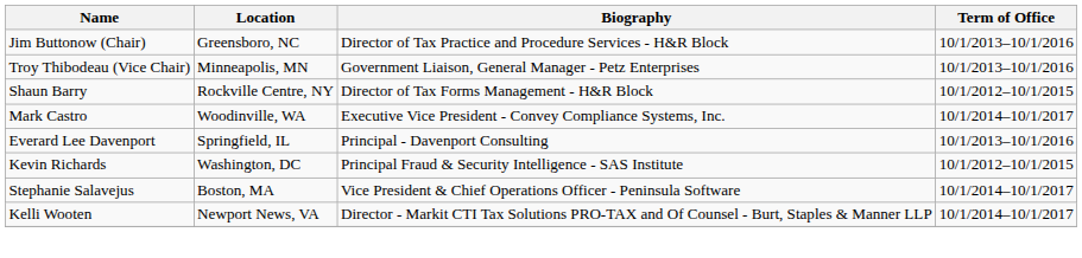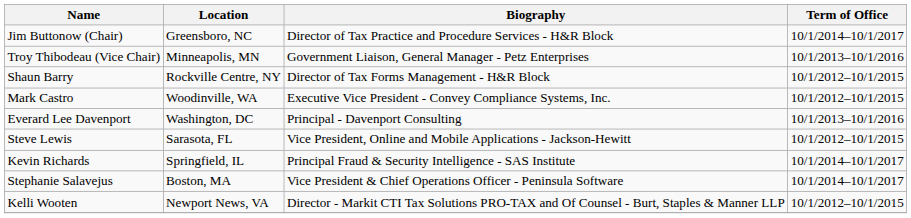Jim Buttonow (Chair) | Term of Office: 10/1/2013–10/1/2016 -> 10/1/2014–10/1/2017
Mark Castro | Term of Office: 10/1/2014–10/1/2017 -> 10/1/2012–10/1/2015
Everard Lee Davenport | Location: Springfield, IL -> Washington, DC
+ row: Steve Lewis | Sarasota, FL | Vice President, Online and Mobile Applications - Jackson-Hewitt | 10/1/2012–10/1/2015
Kevin Richards | Location: Washington, DC -> Springfield, IL
Kevin Richards | Term of Office: 10/1/2012–10/1/2015 -> 10/1/2014–10/1/2017
Kelli Wooten | Term of Office: 10/1/2014–10/1/2017 -> 10/1/2012–10/1/2015
